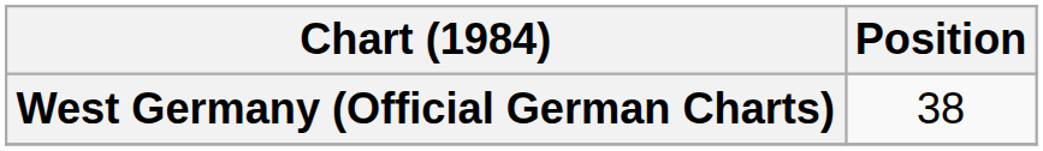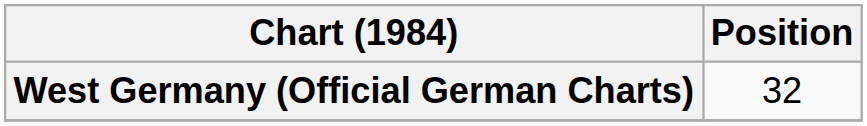West Germany (Official German Charts) | Position: 38 -> 32
